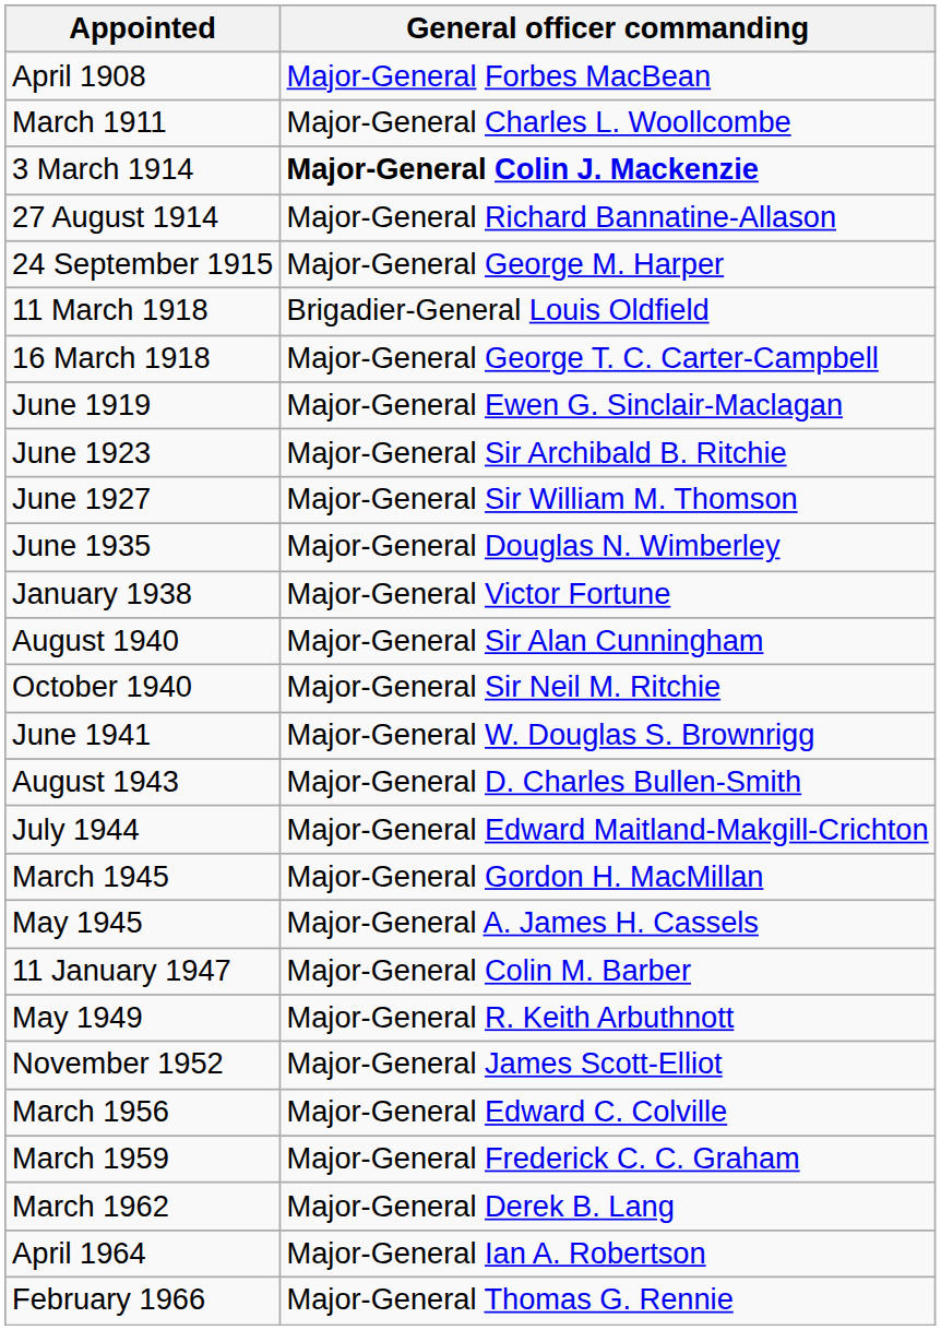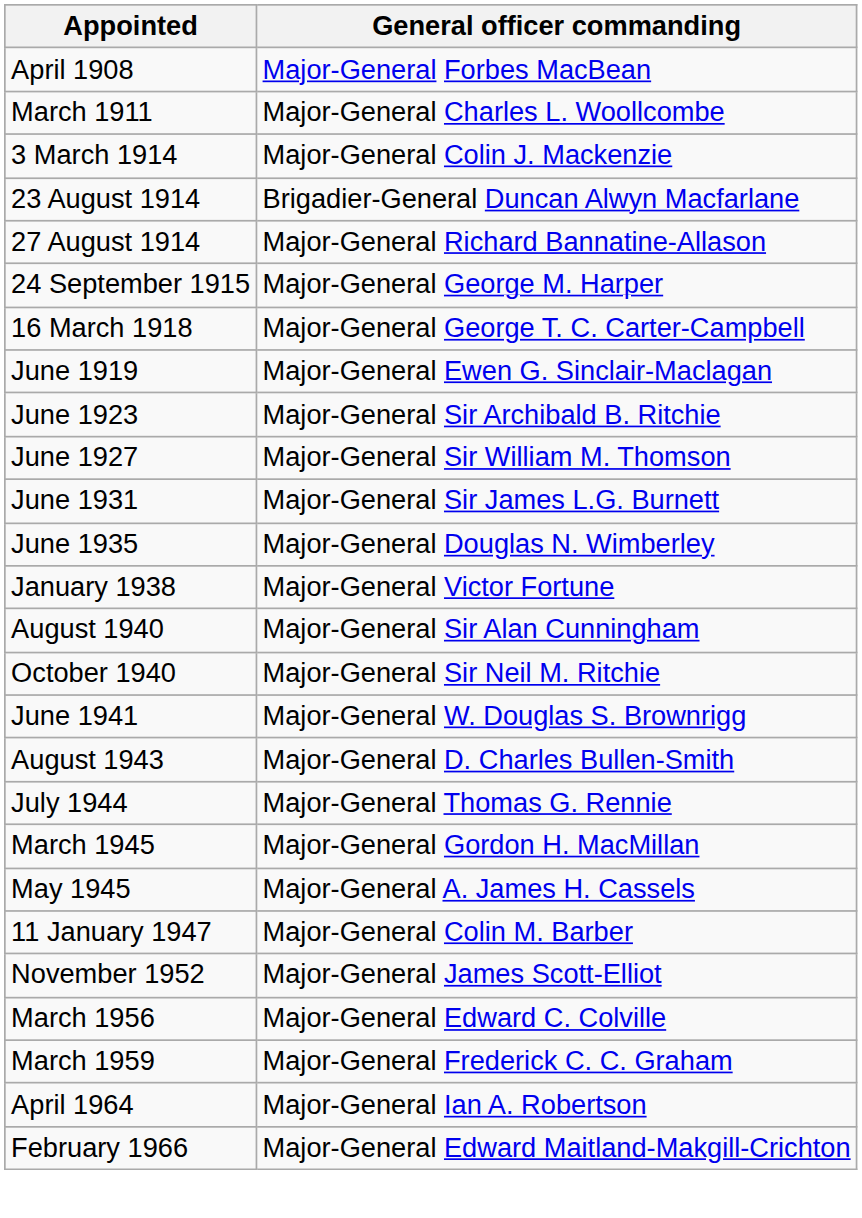3 March 1914 | General officer commanding: bold -> normal
+ row: 23 August 1914 | Brigadier-General Duncan Alwyn Macfarlane
- row: 11 March 1918 | Brigadier-General Louis Oldfield
+ row: June 1931 | Major-General Sir James L.G. Burnett
July 1944 | General officer commanding: Major-General Edward Maitland-Makgill-Crichton -> Major-General Thomas G. Rennie
- row: May 1949 | Major-General R. Keith Arbuthnott
- row: March 1962 | Major-General Derek B. Lang
February 1966 | General officer commanding: Major-General Thomas G. Rennie -> Major-General Edward Maitland-Makgill-Crichton
